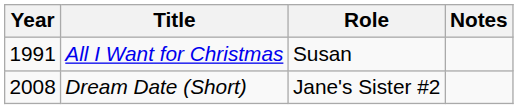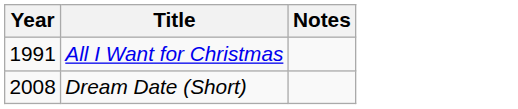- column: Role | Susan | Jane's Sister #2
